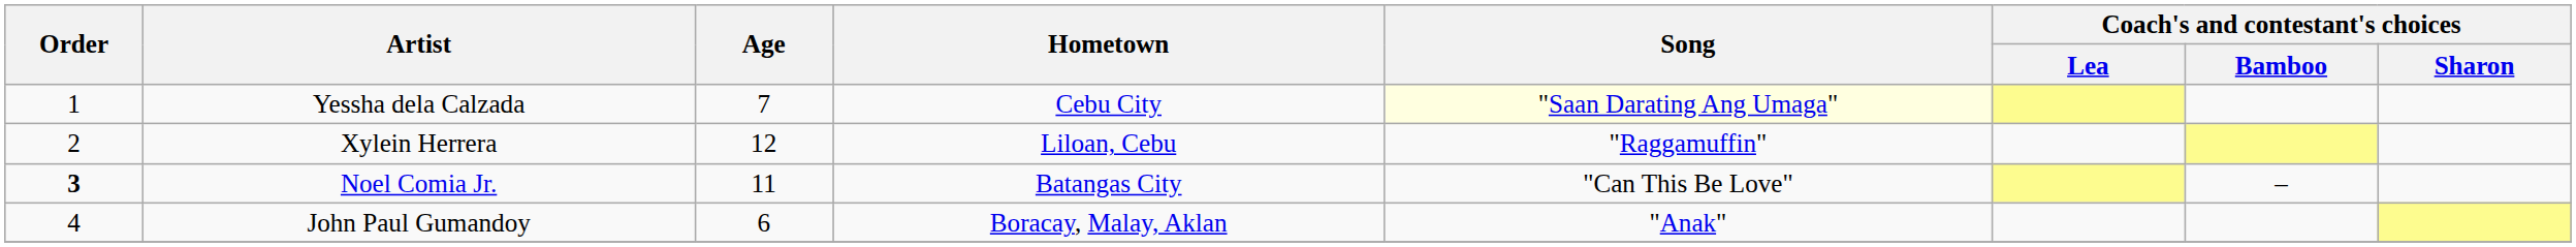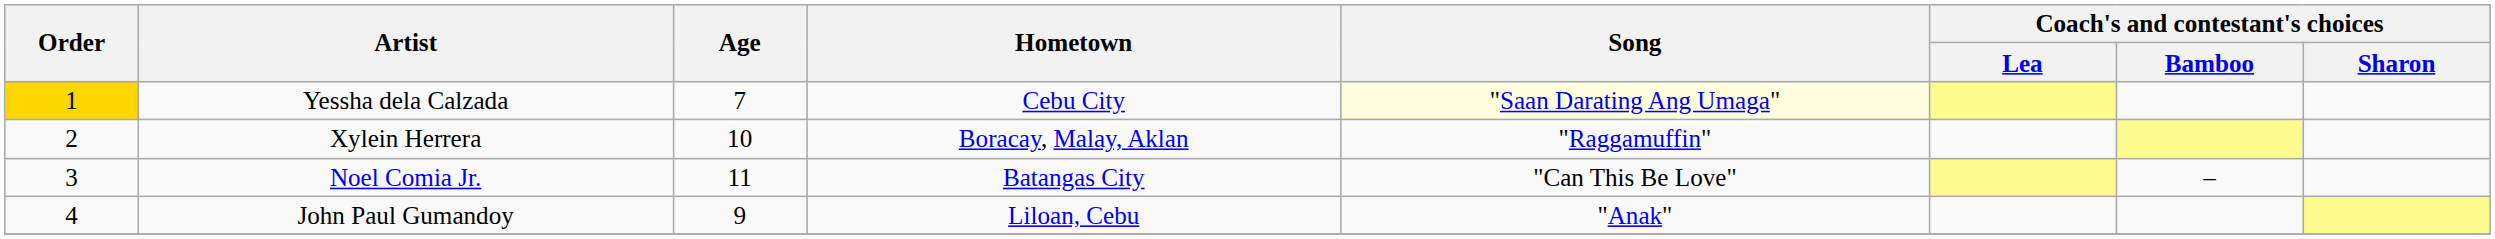Yessha dela Calzada | Order: no background -> gold background
Xylein Herrera | Age: 12 -> 10
Xylein Herrera | Hometown: Liloan, Cebu -> Boracay, Malay, Aklan
Noel Comia Jr. | Order: bold -> normal
John Paul Gumandoy | Age: 6 -> 9
John Paul Gumandoy | Hometown: Boracay, Malay, Aklan -> Liloan, Cebu
